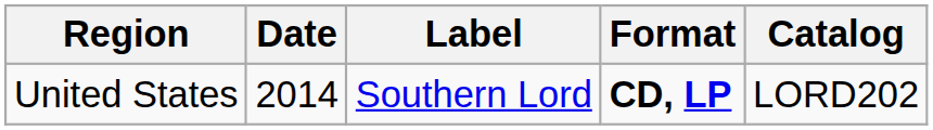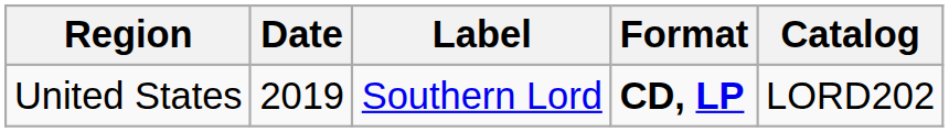United States | Date: 2014 -> 2019
